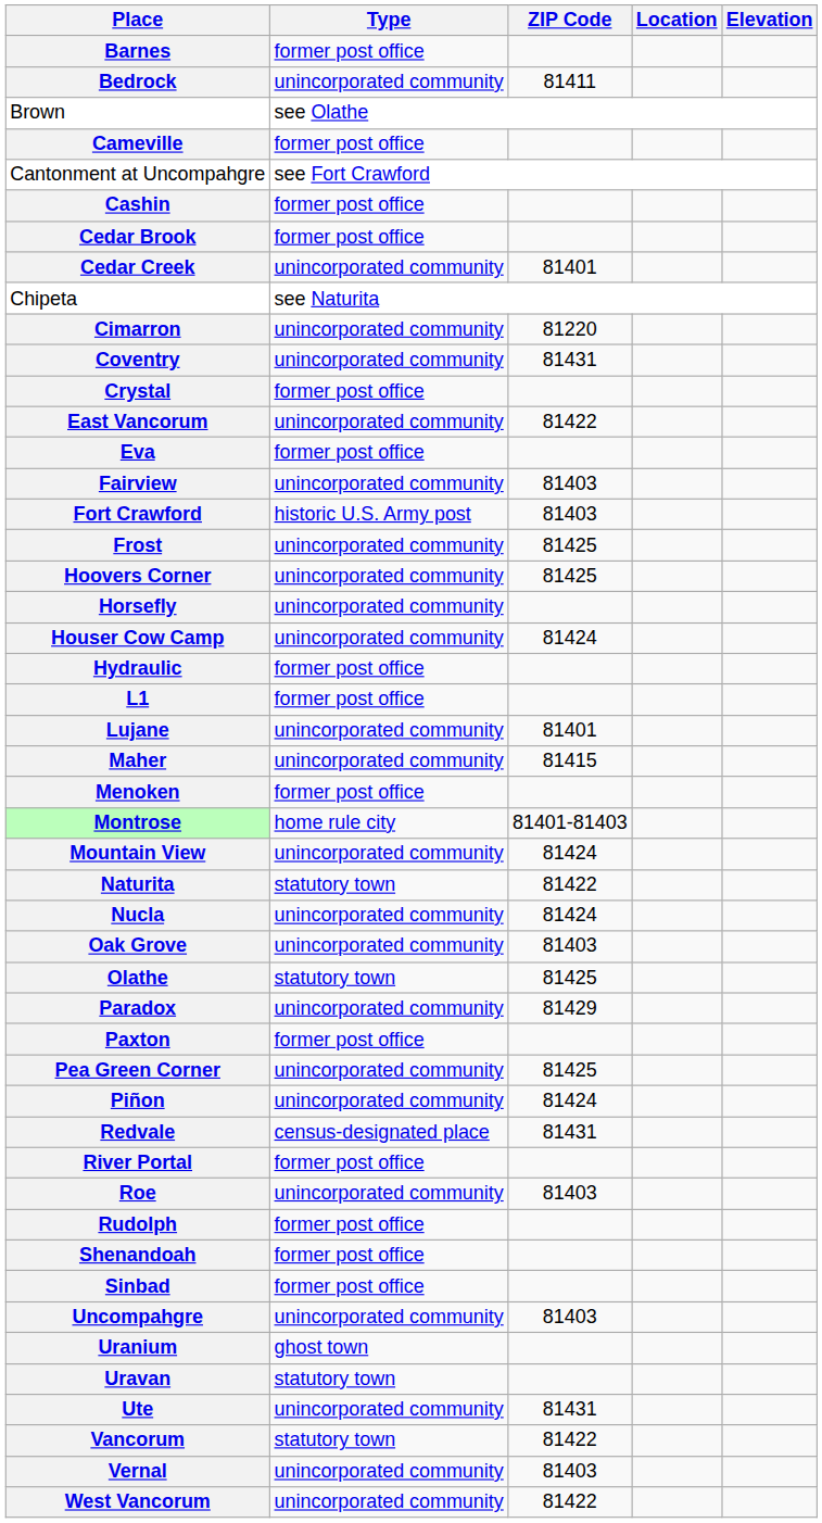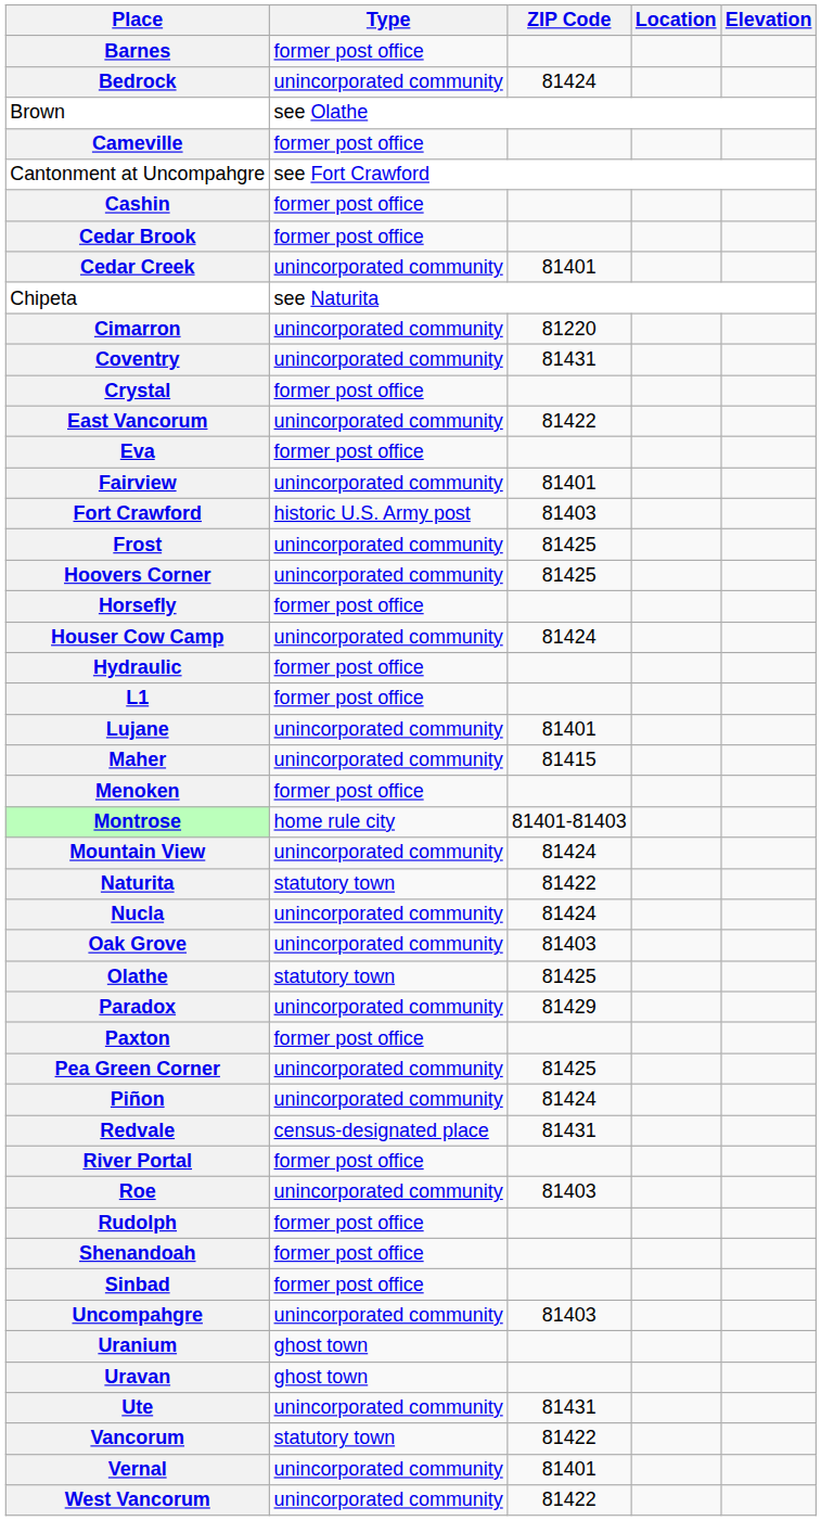Bedrock | ZIP Code: 81411 -> 81424
Fairview | ZIP Code: 81403 -> 81401
Horsefly | Type: unincorporated community -> former post office
Uravan | Type: statutory town -> ghost town
Vernal | ZIP Code: 81403 -> 81401
